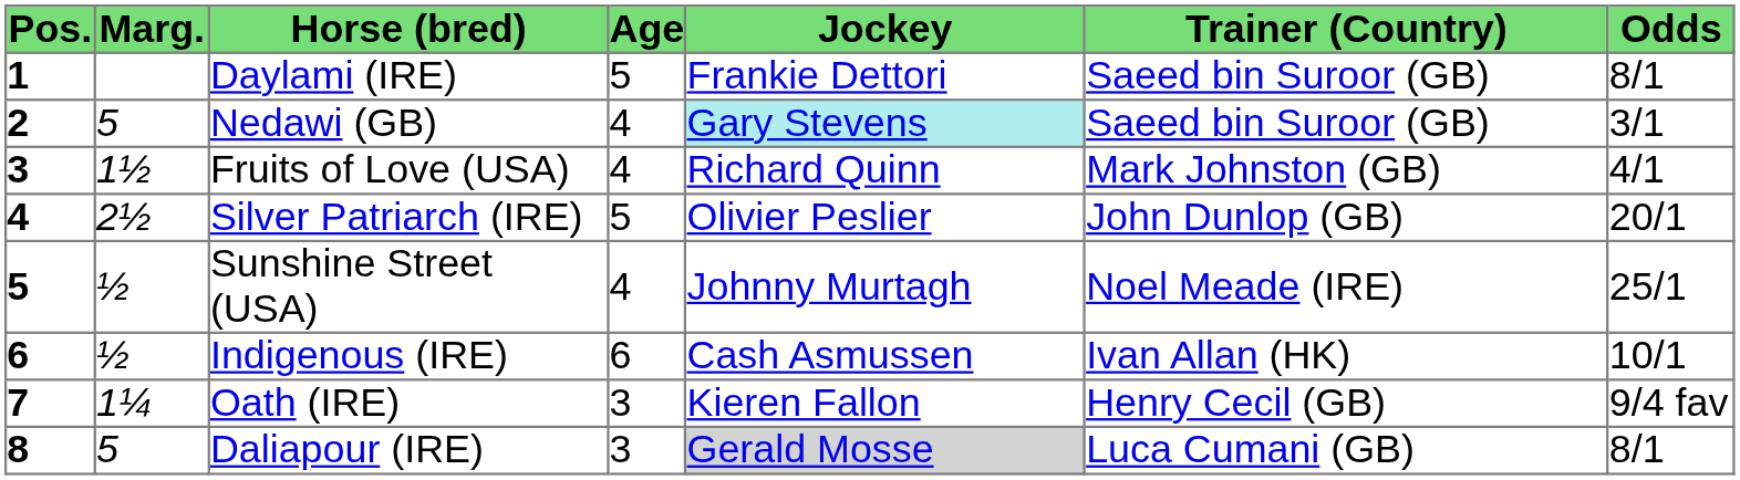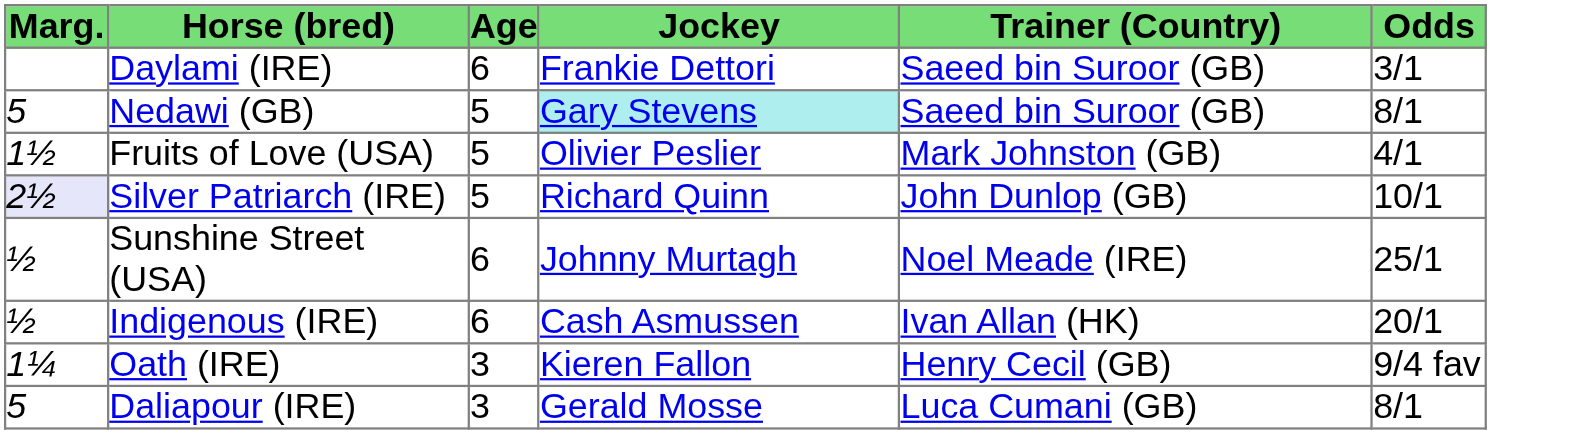- column: Pos. | 1 | 2 | 3 | 4 | 5 | 6 | 7 | 8
Daylami (IRE) | Age: 5 -> 6
Daylami (IRE) | Odds: 8/1 -> 3/1
Nedawi (GB) | Age: 4 -> 5
Nedawi (GB) | Odds: 3/1 -> 8/1
Fruits of Love (USA) | Age: 4 -> 5
Fruits of Love (USA) | Jockey: Richard Quinn -> Olivier Peslier
Silver Patriarch (IRE) | Marg.: no background -> lavender background
Silver Patriarch (IRE) | Jockey: Olivier Peslier -> Richard Quinn
Silver Patriarch (IRE) | Odds: 20/1 -> 10/1
Sunshine Street (USA) | Age: 4 -> 6
Indigenous (IRE) | Odds: 10/1 -> 20/1
Daliapour (IRE) | Jockey: lightgrey background -> no background
